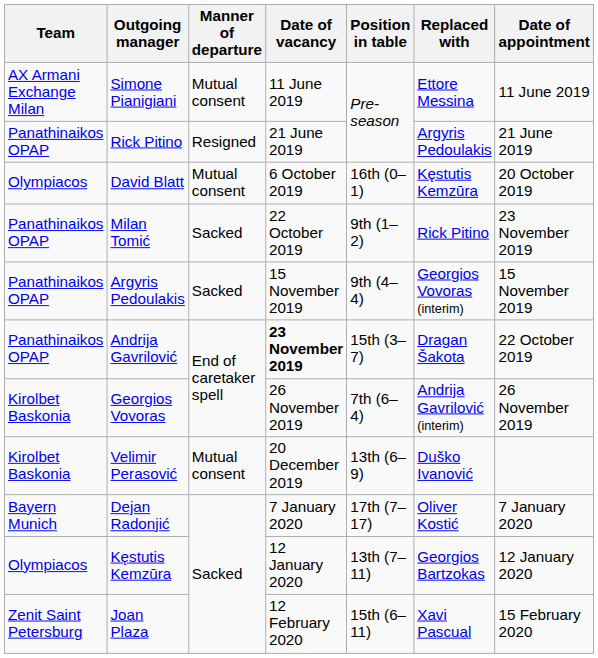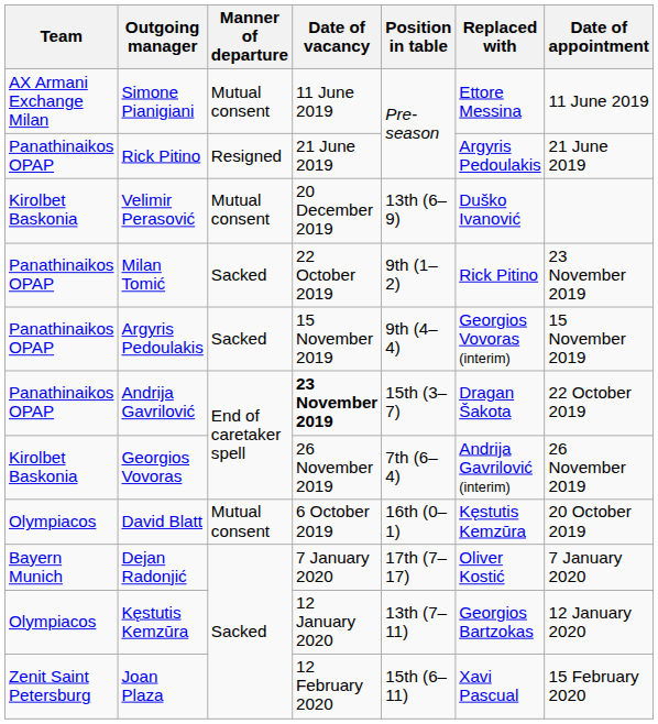rows swapped: David Blatt <-> Velimir Perasović
